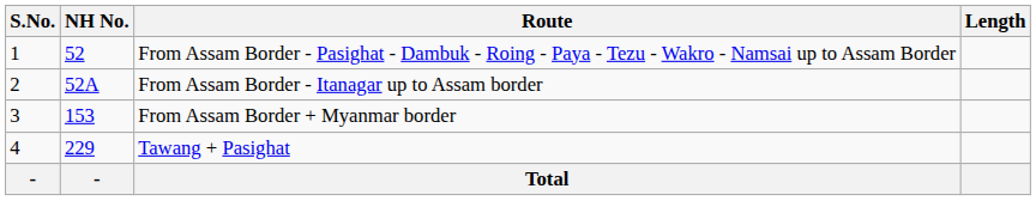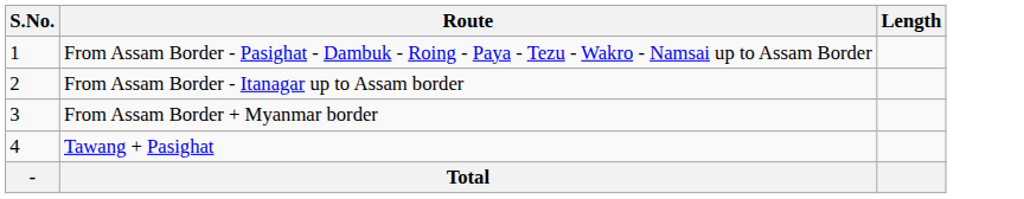- column: NH No. | 52 | 52A | 153 | 229 | -
